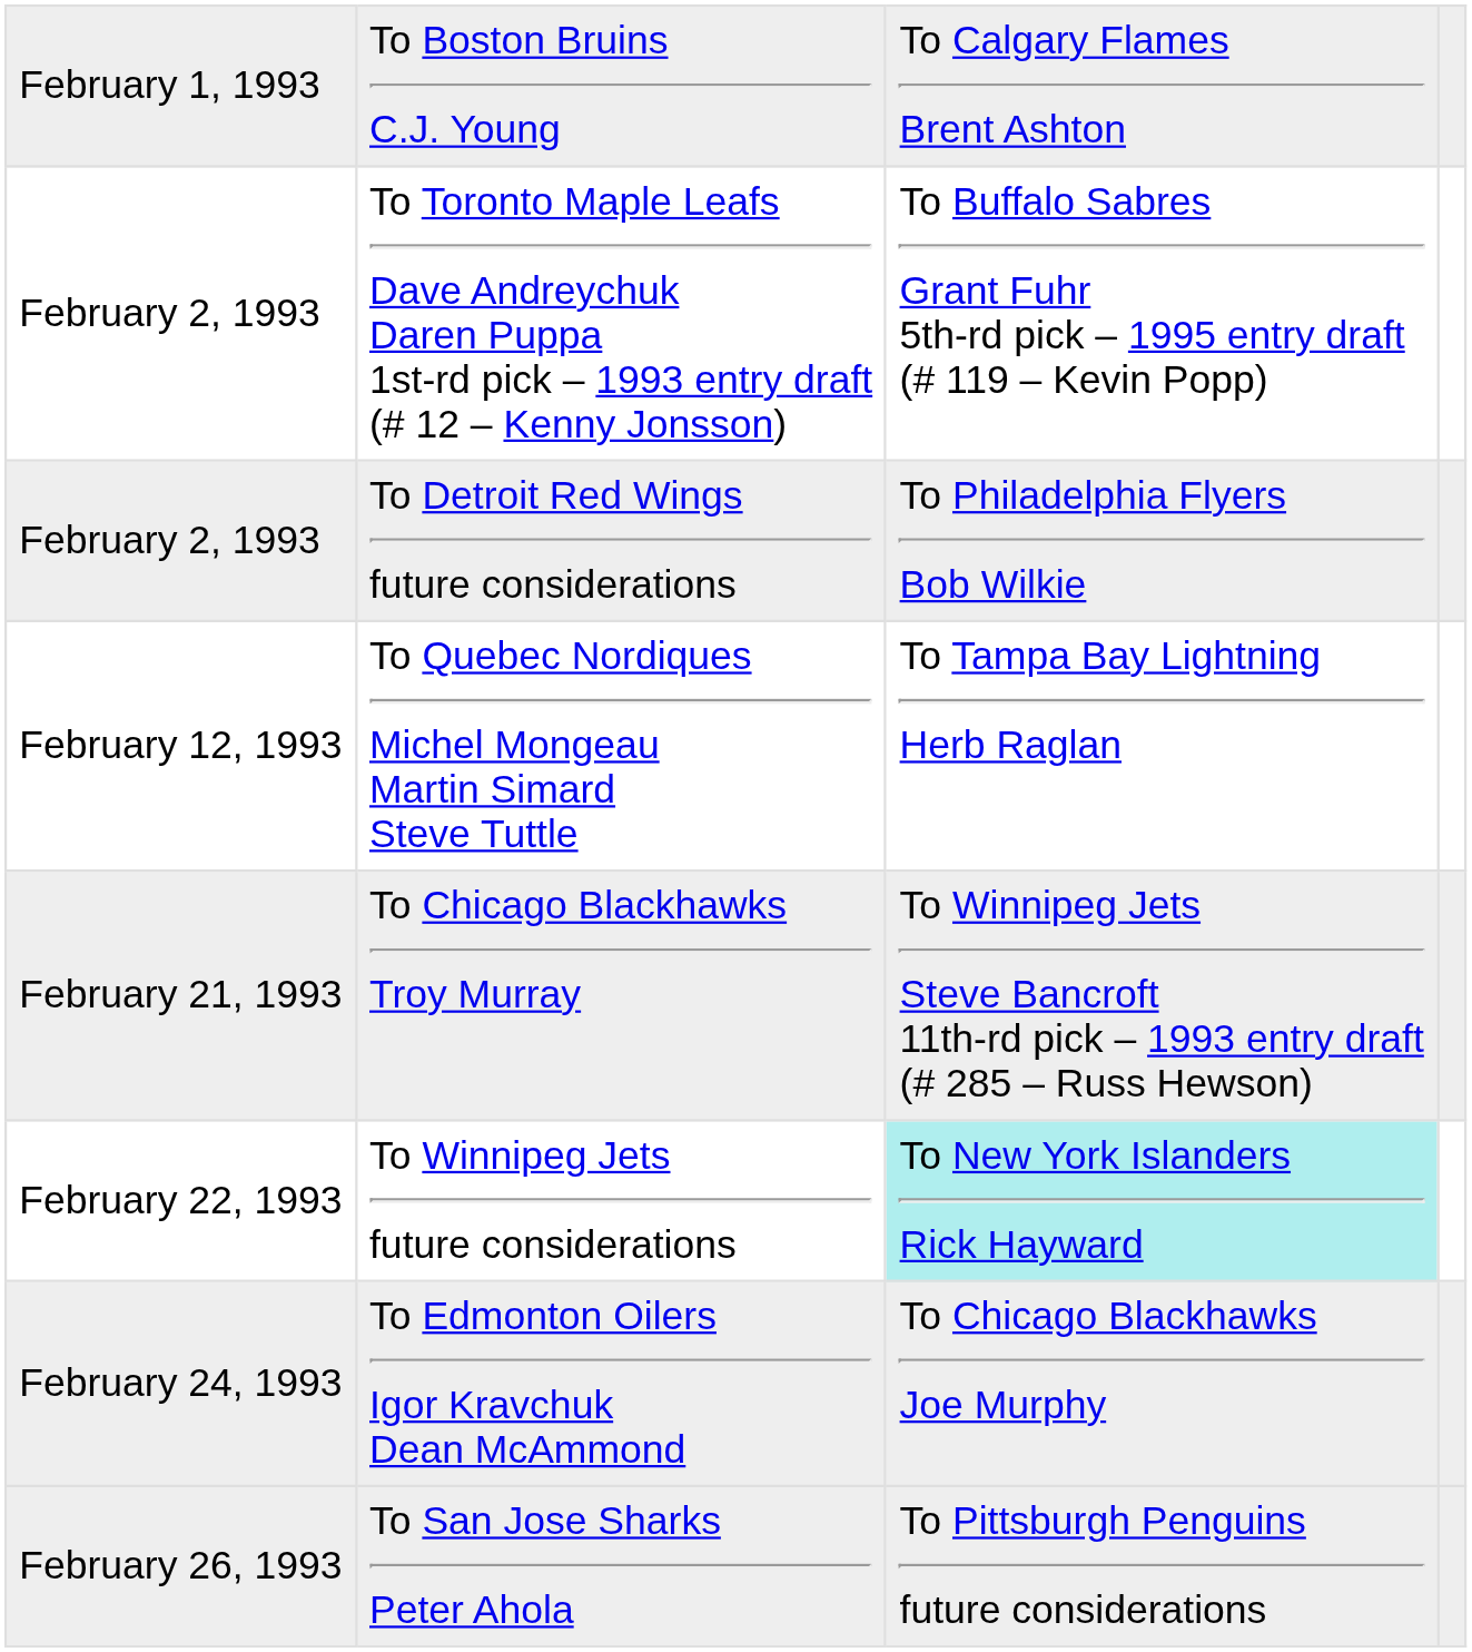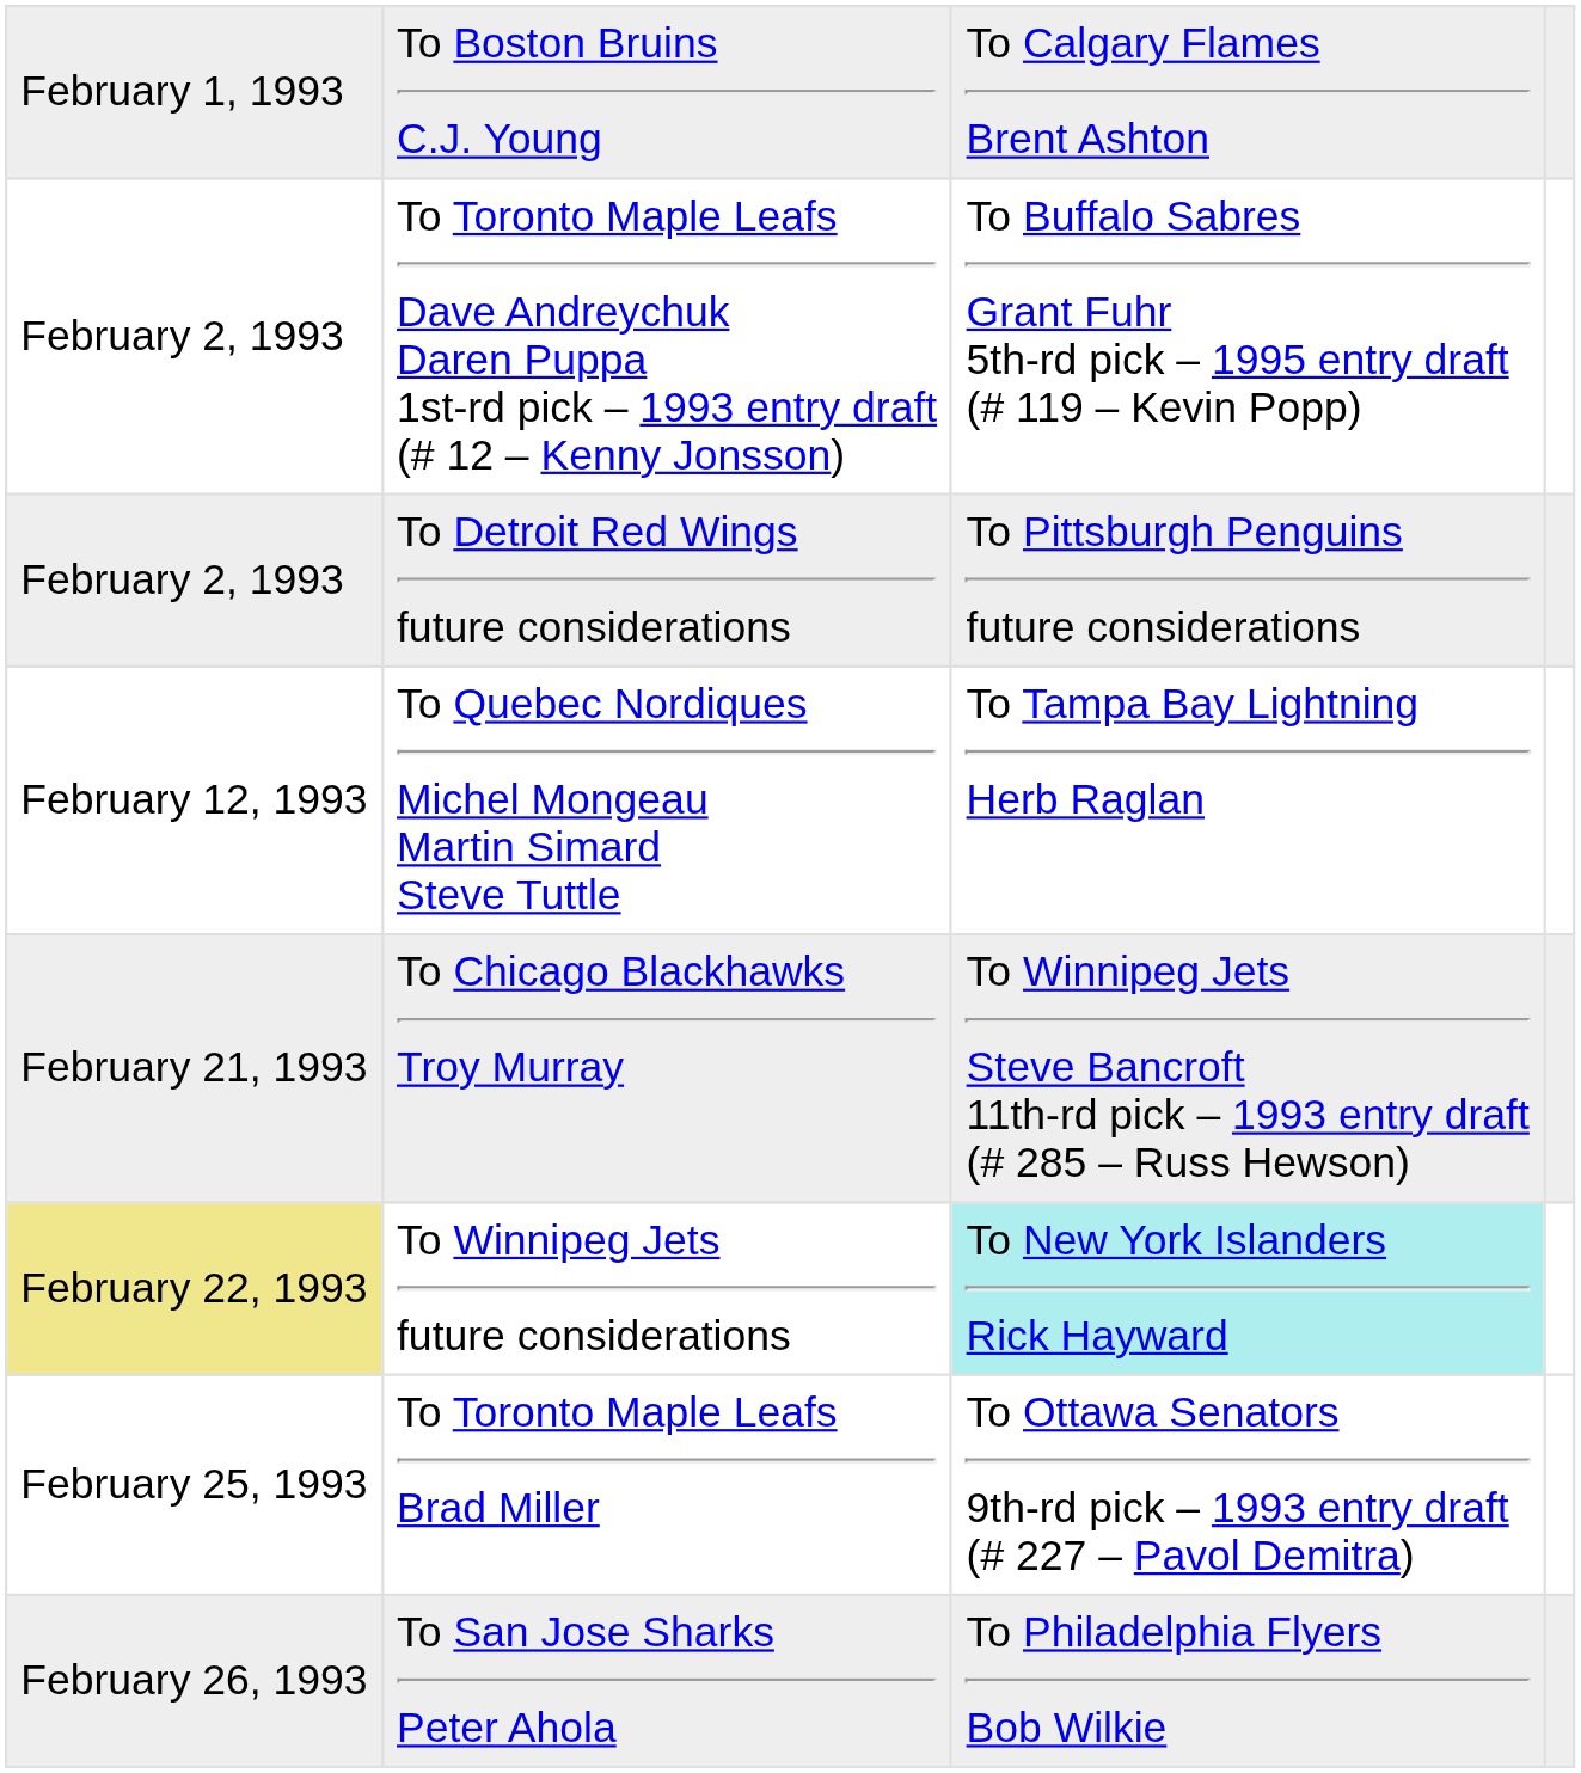To Detroit Red Wings future considerations | column 3: To Philadelphia Flyers Bob Wilkie -> To Pittsburgh Penguins future considerations
To Winnipeg Jets future considerations | column 1: no background -> khaki background
- row: February 24, 1993 | To Edmonton Oilers Igor Kravchuk Dean McAmmond | To Chicago Blackhawks Joe Murphy
+ row: February 25, 1993 | To Toronto Maple Leafs Brad Miller | To Ottawa Senators 9th-rd pick – 1993 entry draft (# 227 – Pavol Demitra)
To San Jose Sharks Peter Ahola | column 3: To Pittsburgh Penguins future considerations -> To Philadelphia Flyers Bob Wilkie
